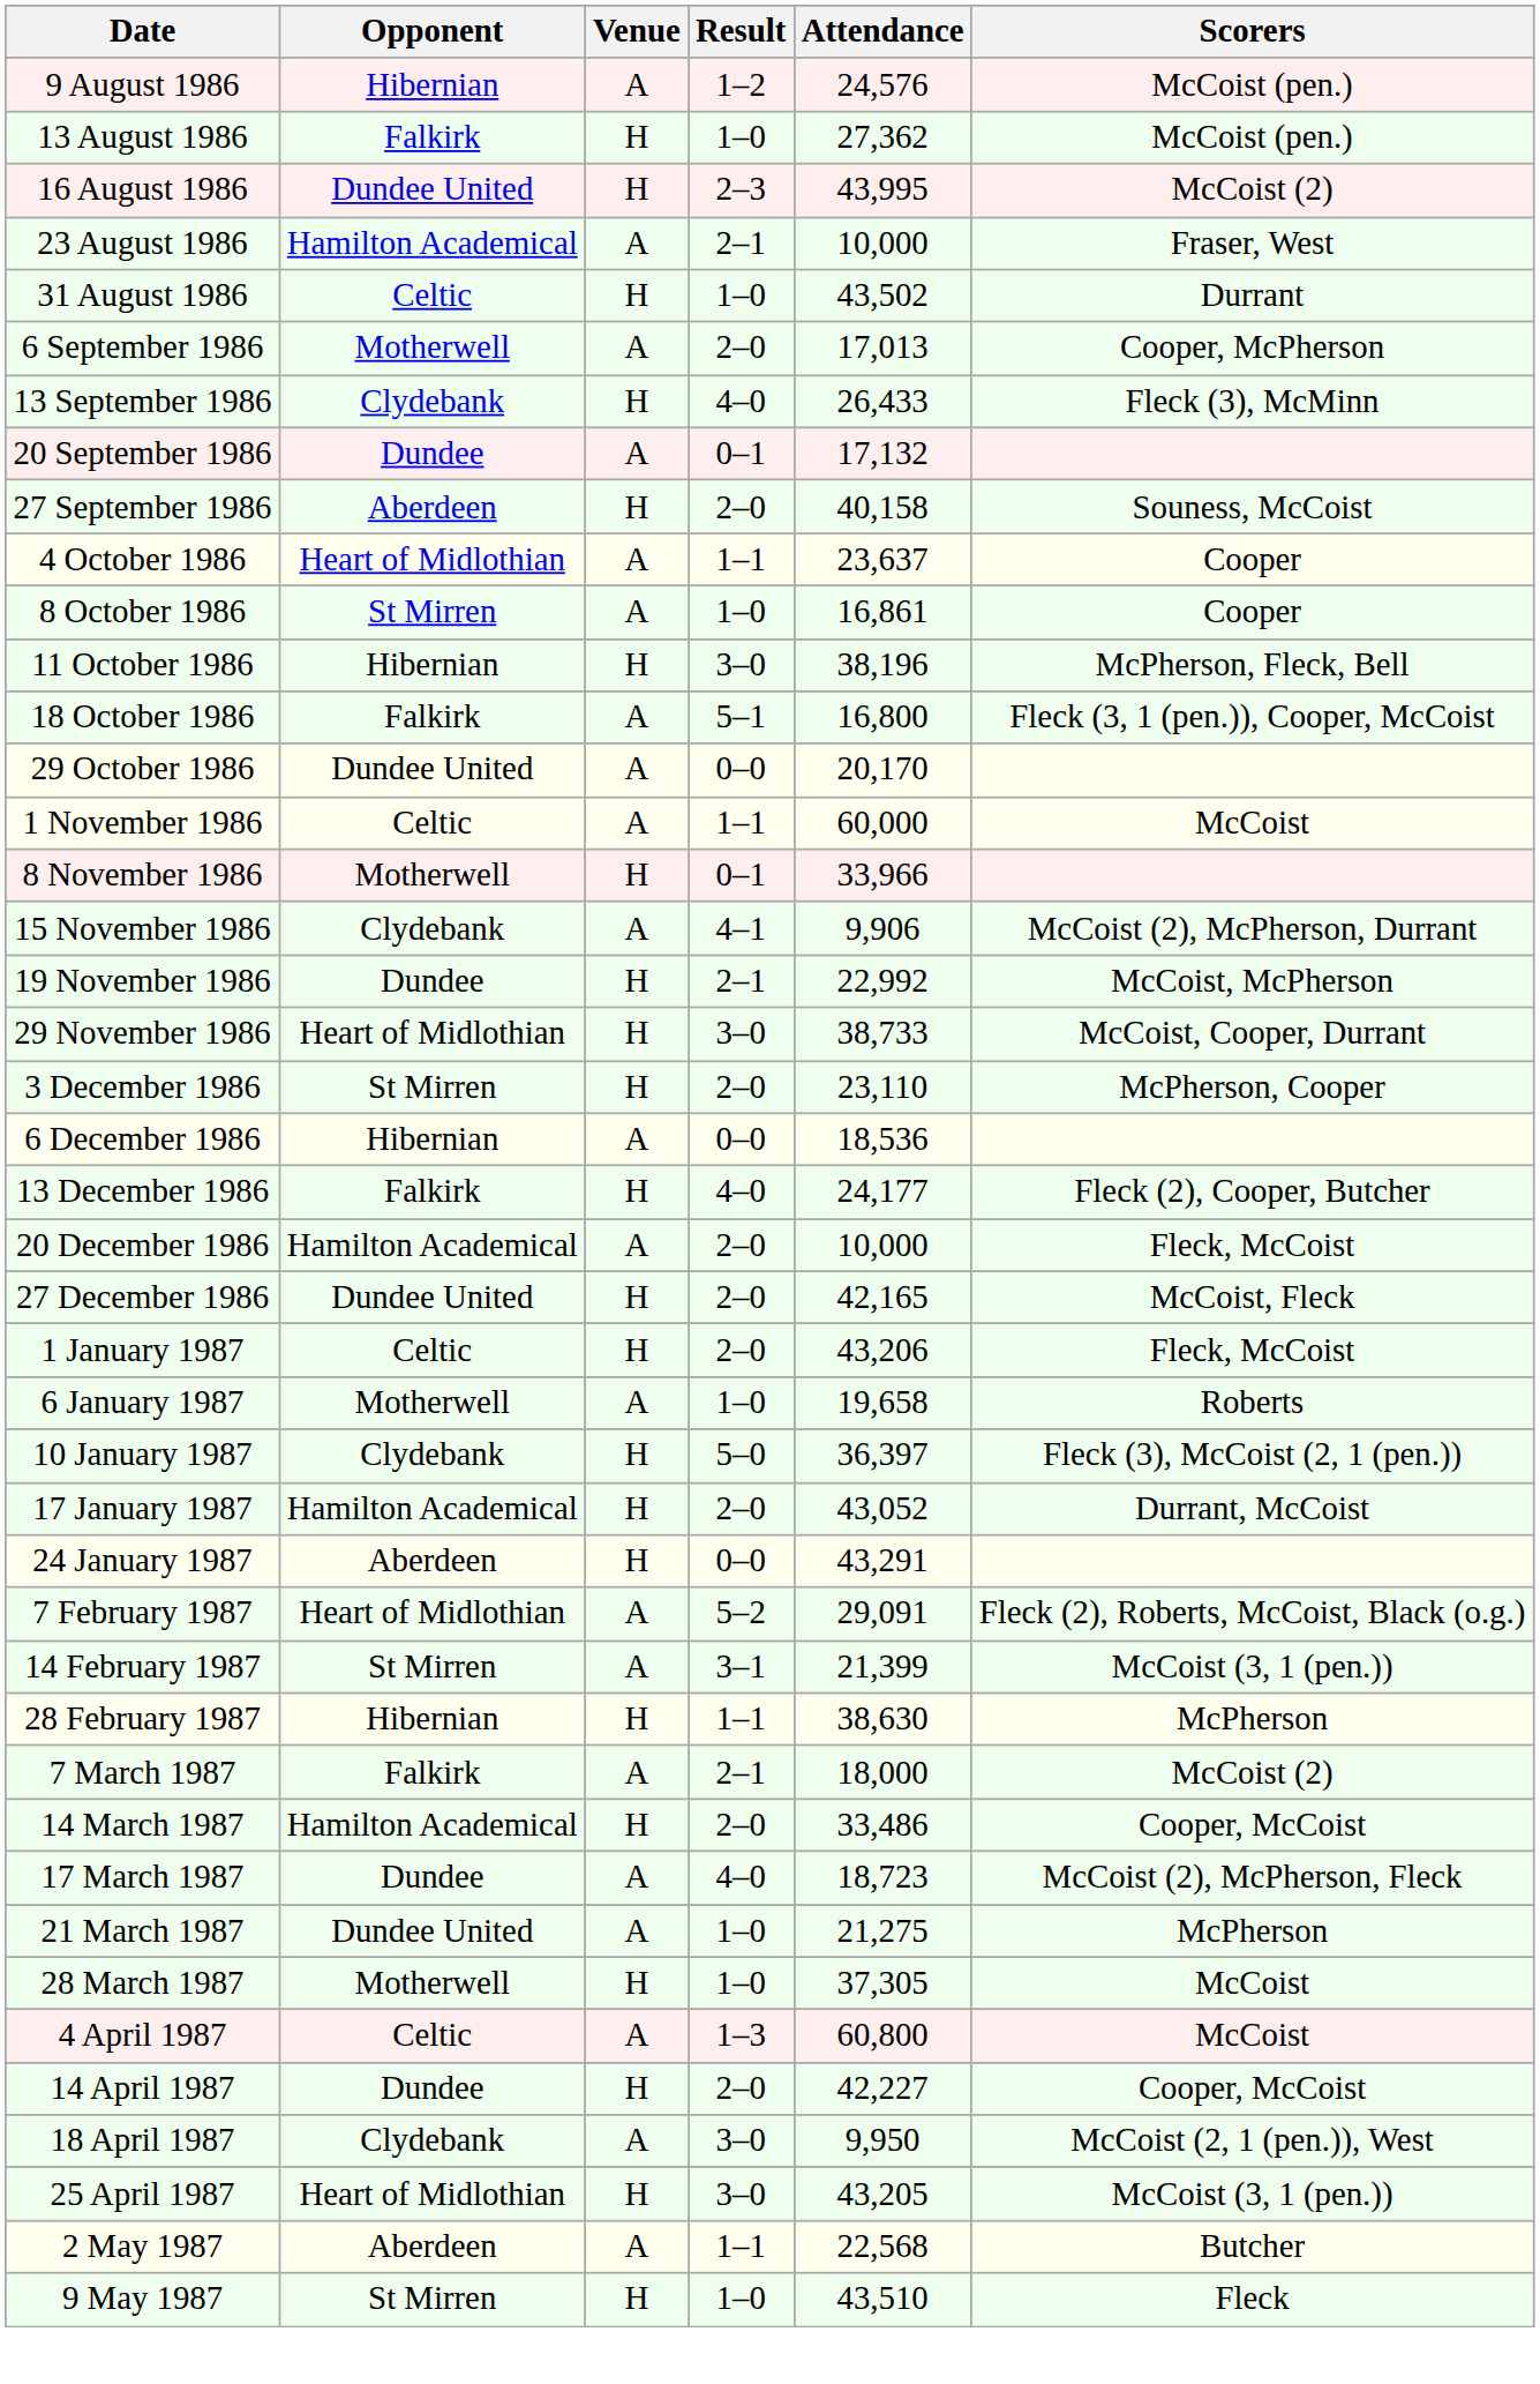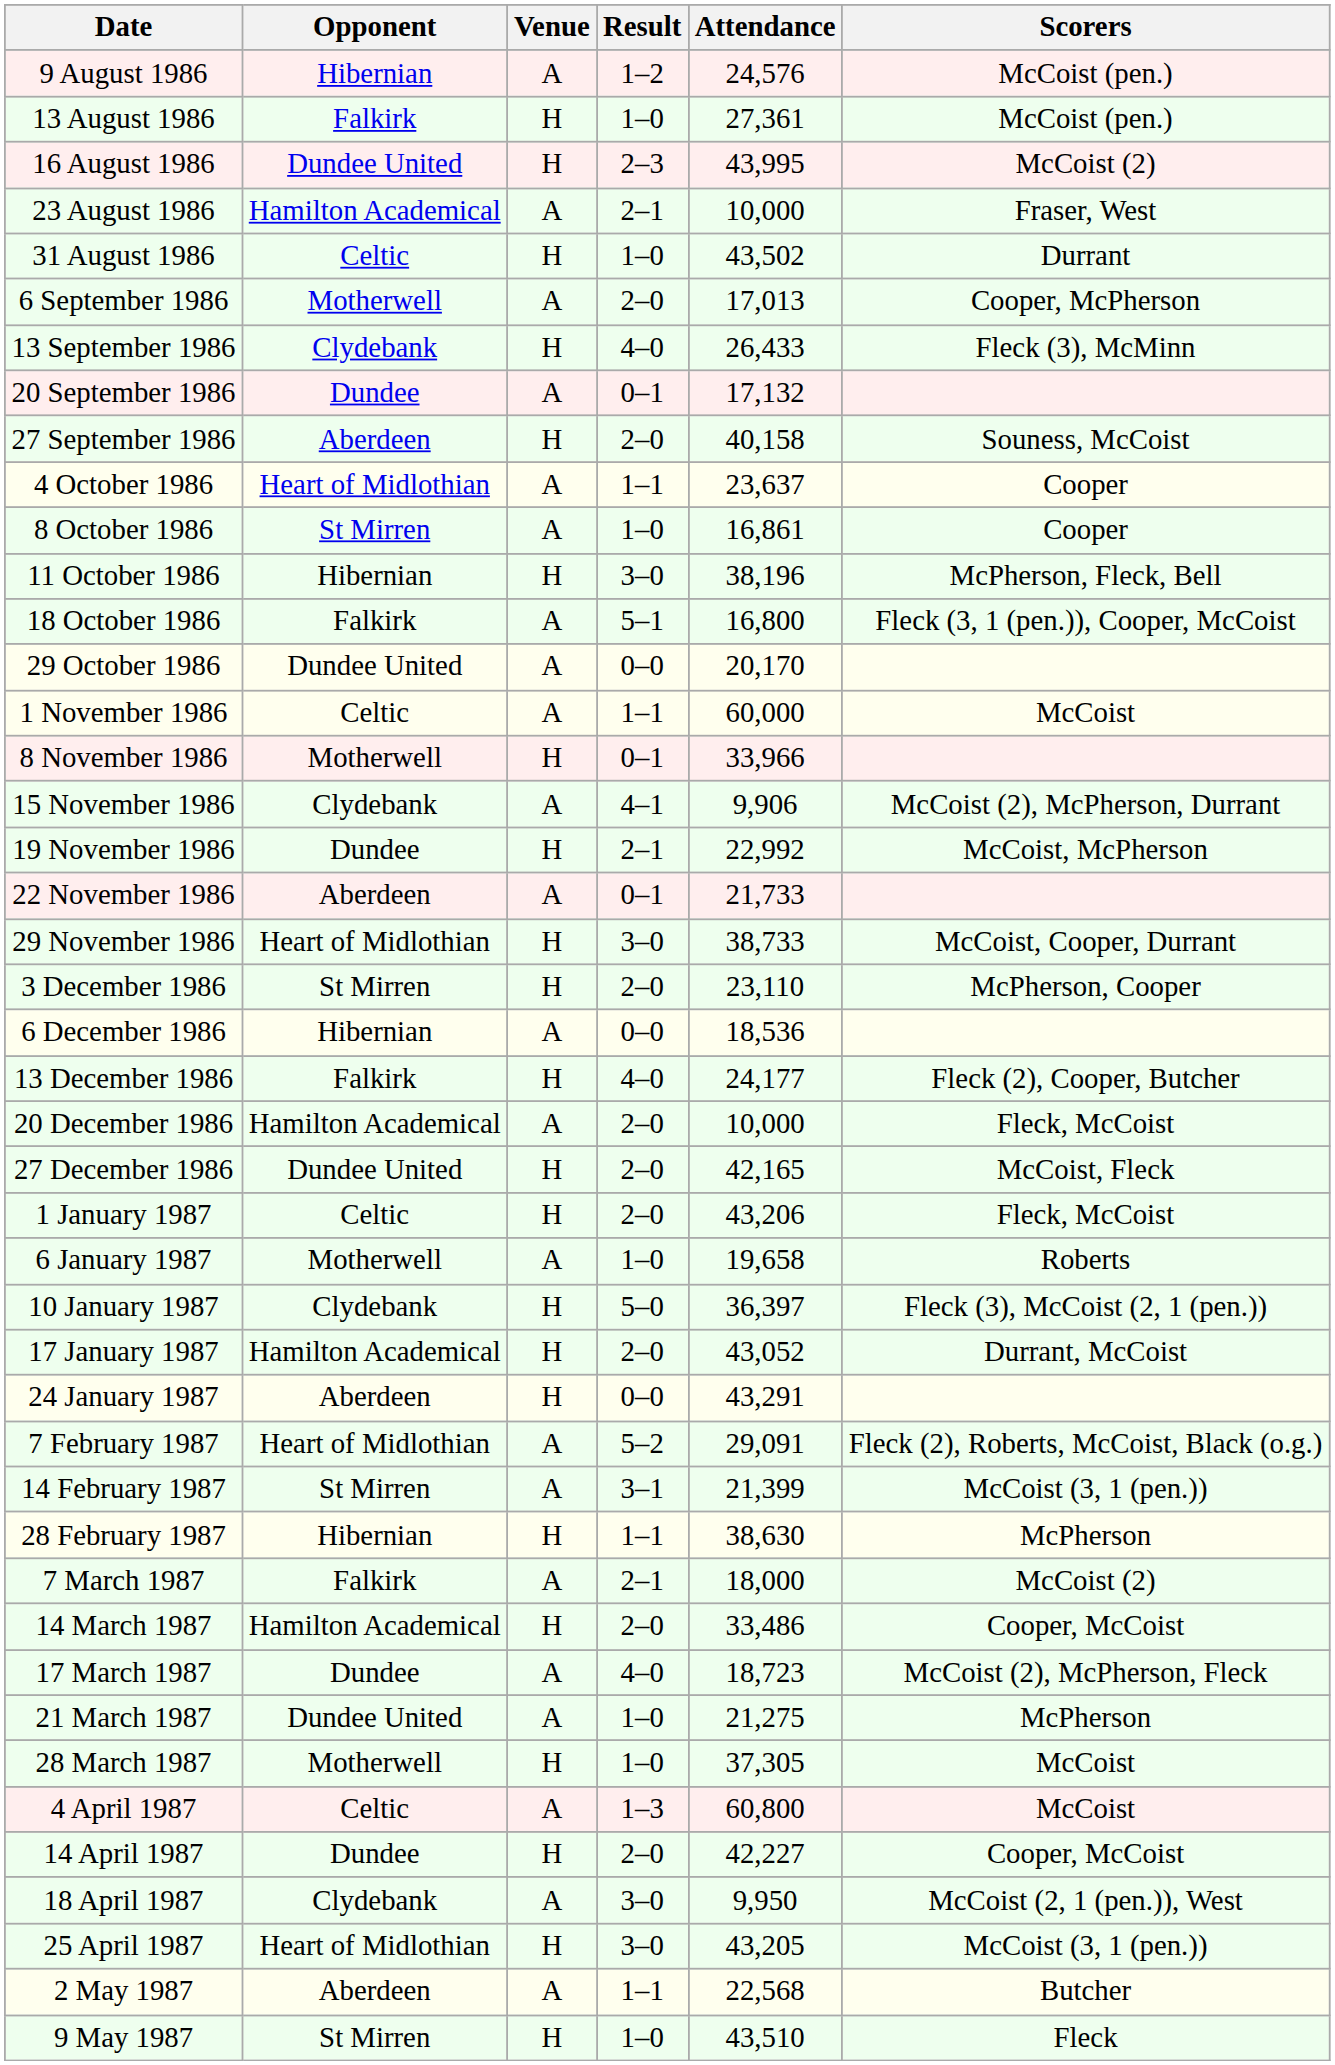13 August 1986 | Attendance: 27,362 -> 27,361
+ row: 22 November 1986 | Aberdeen | A | 0–1 | 21,733
